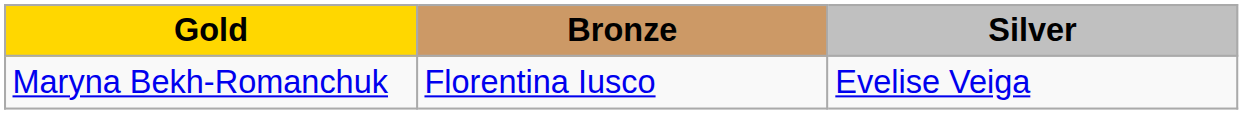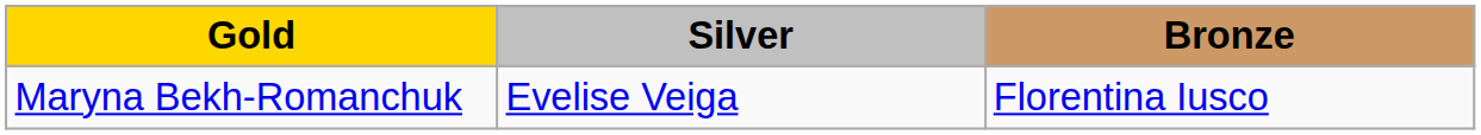columns swapped: Silver <-> Bronze
